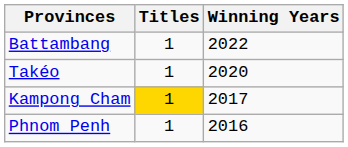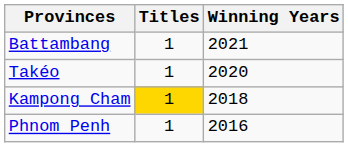Battambang | Winning Years: 2022 -> 2021
Kampong Cham | Winning Years: 2017 -> 2018
